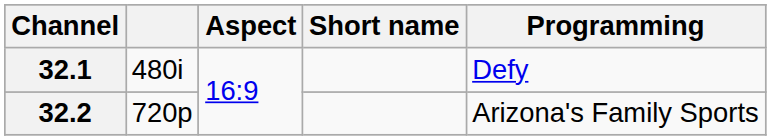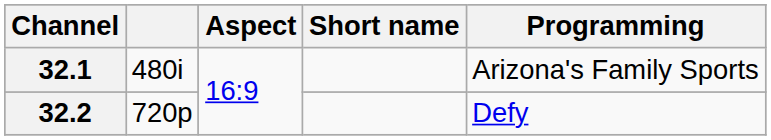32.1 | Programming: Defy -> Arizona's Family Sports
32.2 | Programming: Arizona's Family Sports -> Defy
